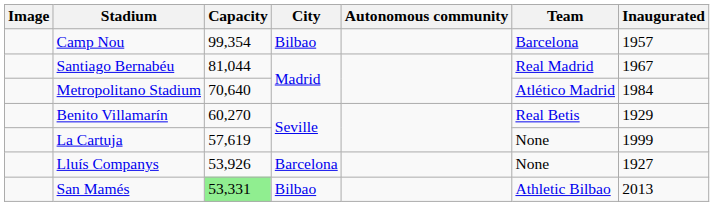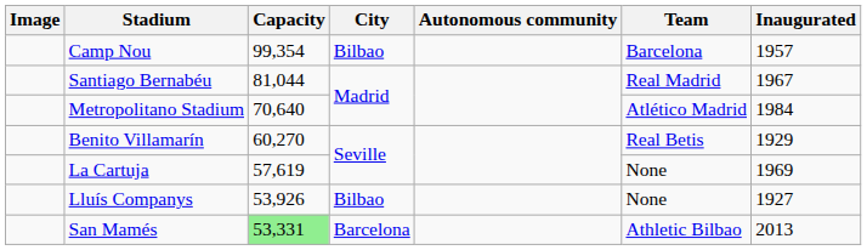La Cartuja | Inaugurated: 1999 -> 1969
Lluís Companys | City: Barcelona -> Bilbao
San Mamés | City: Bilbao -> Barcelona
